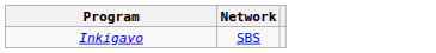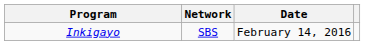+ column: Date | February 14, 2016
